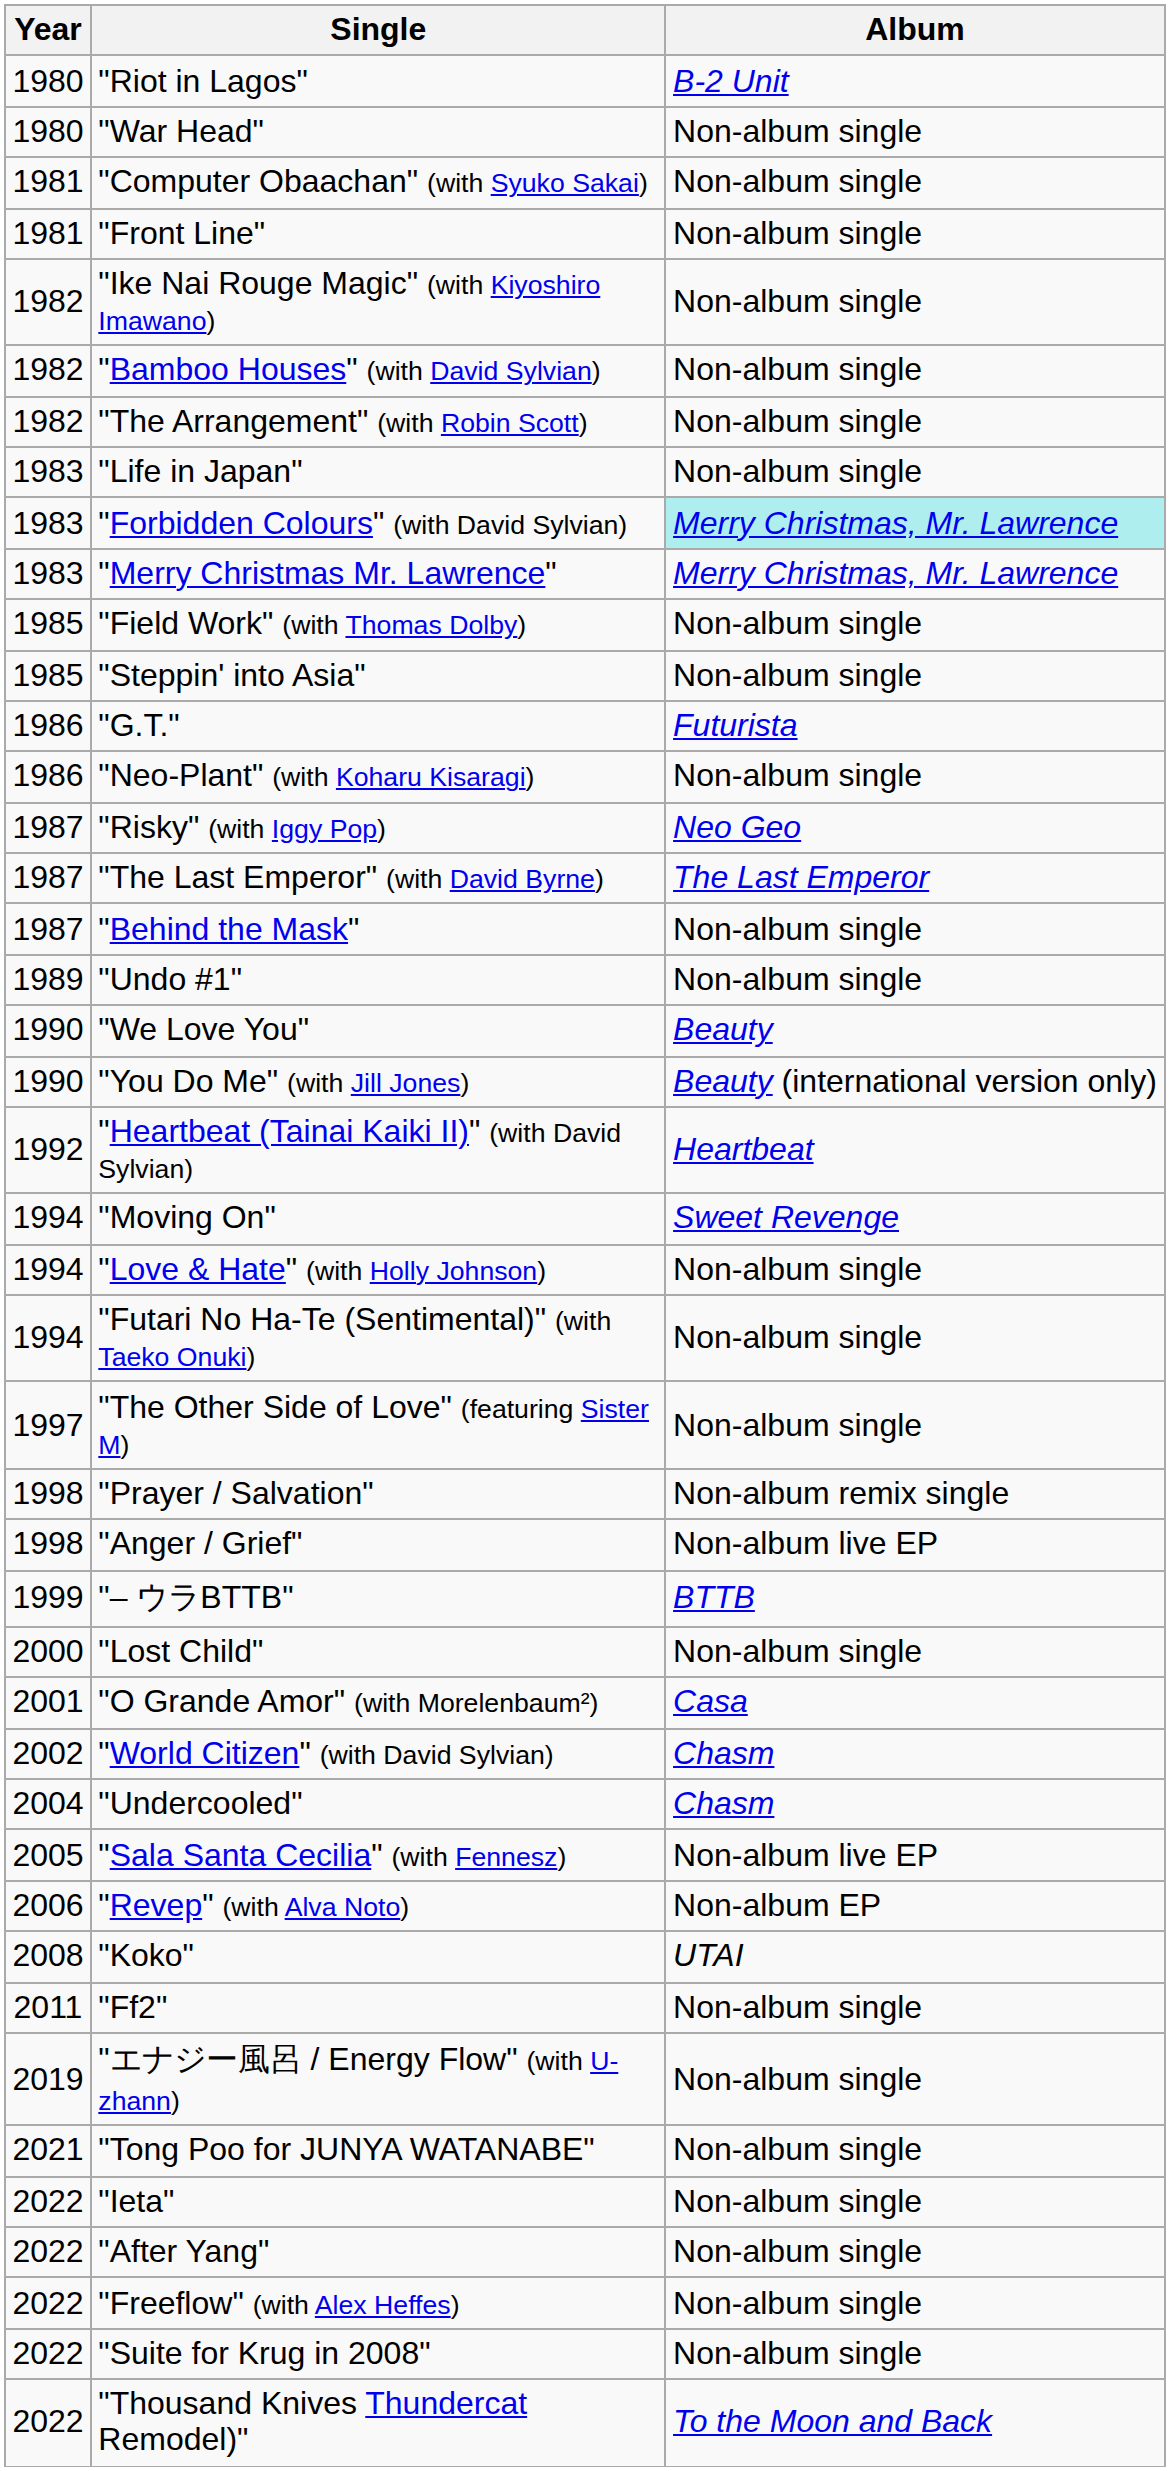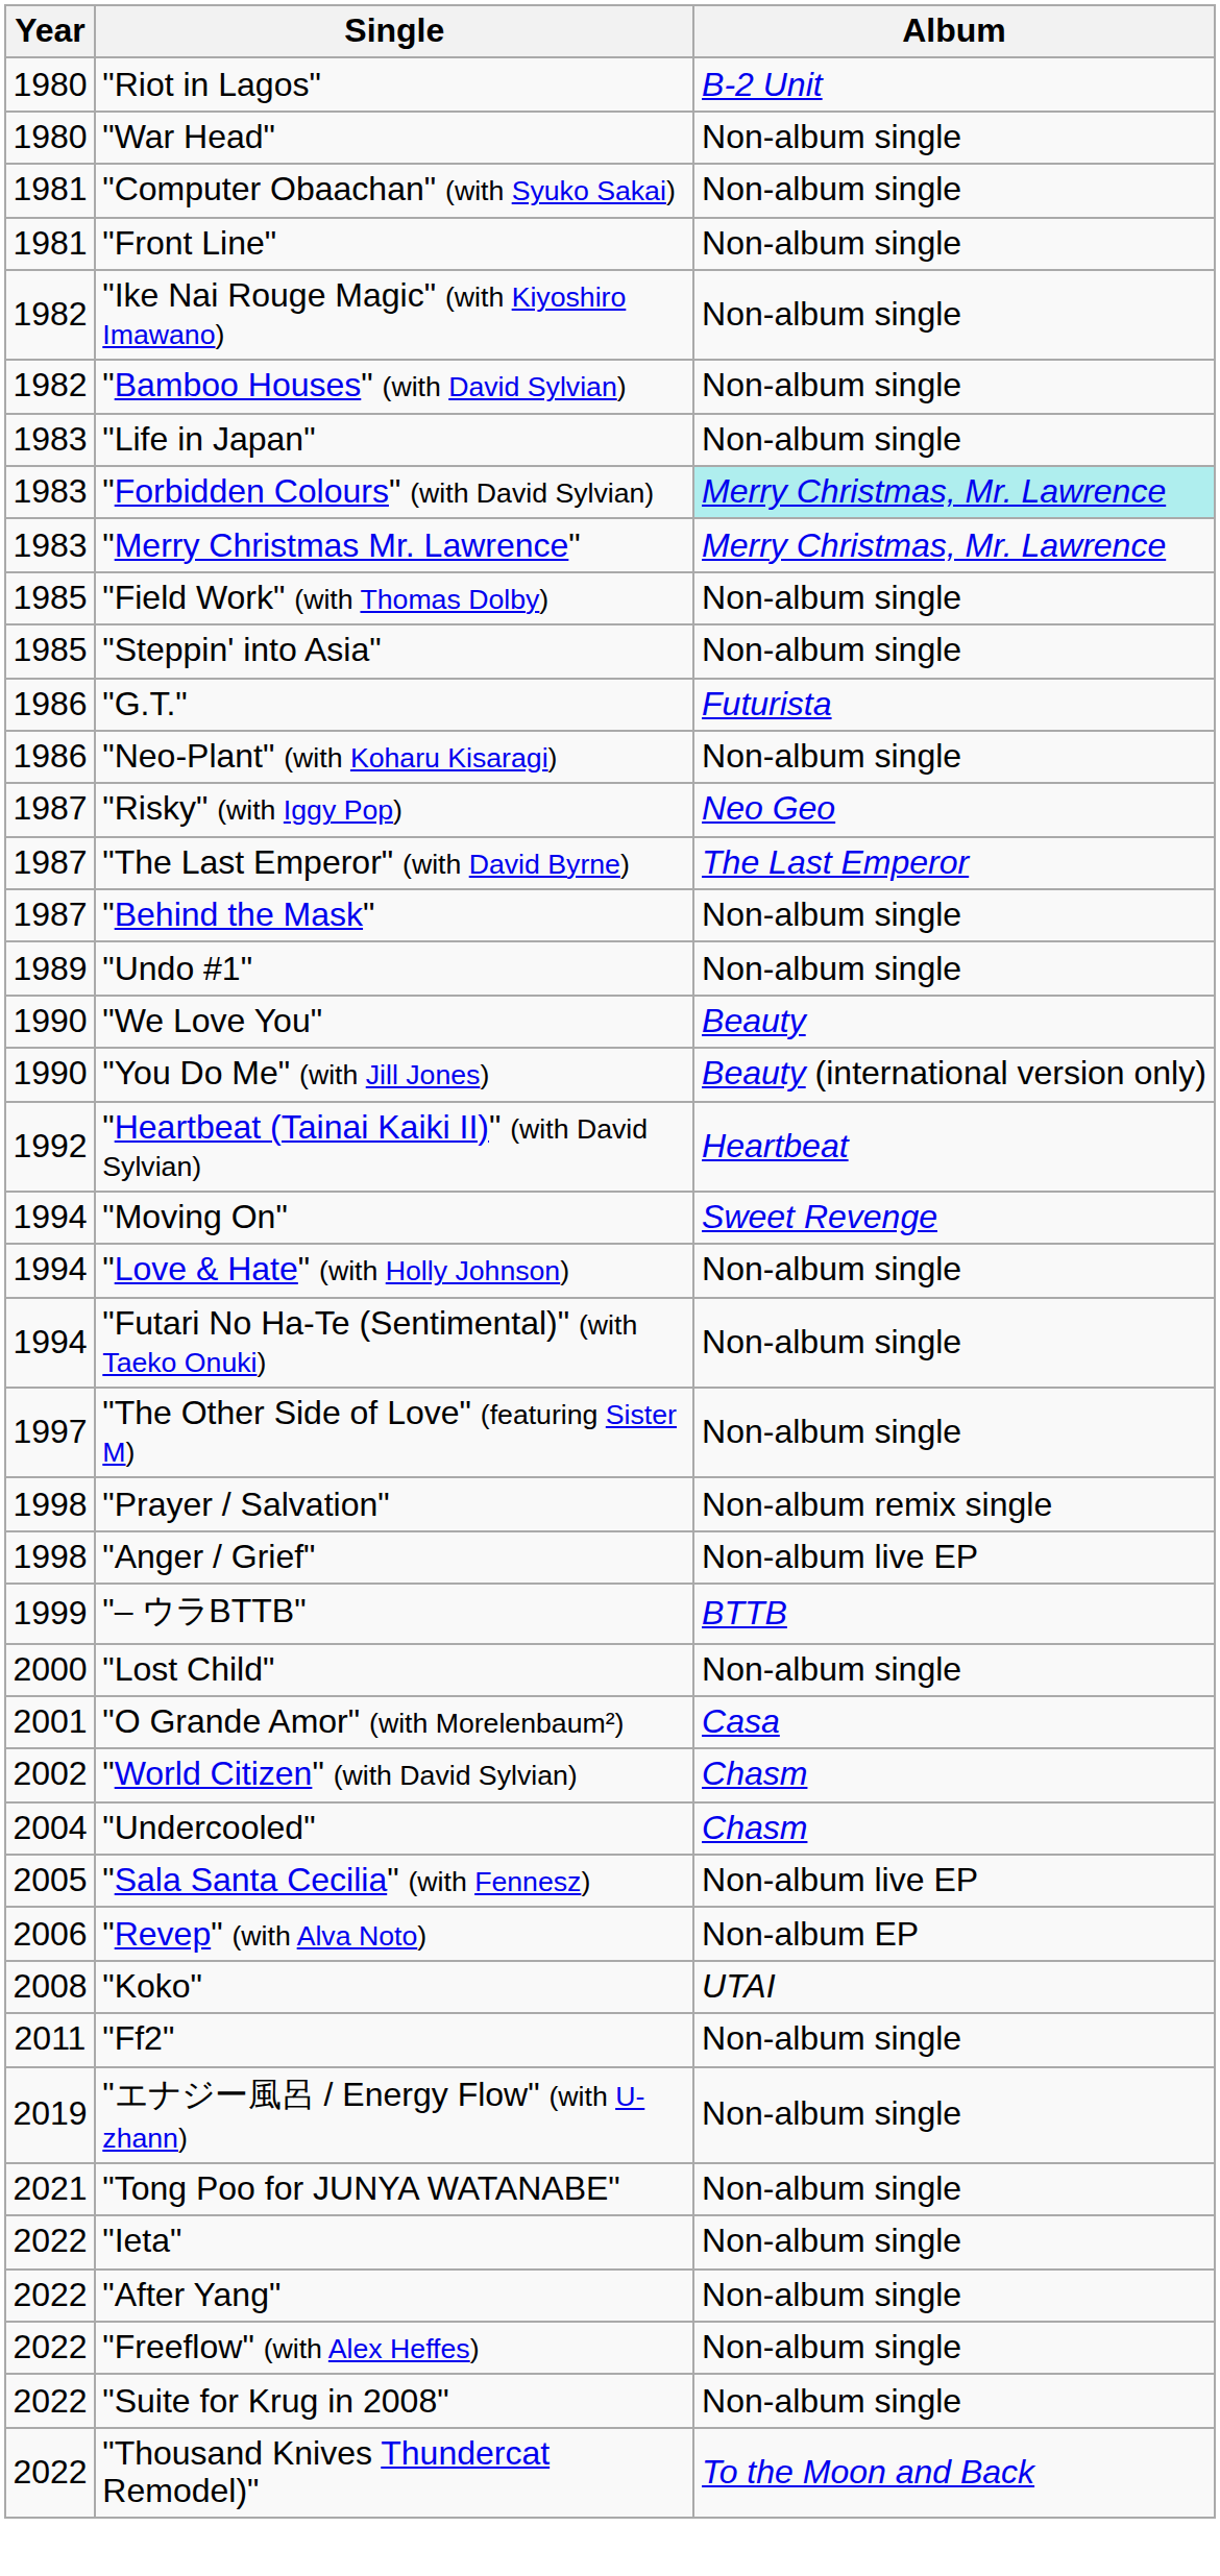- row: 1982 | "The Arrangement" (with Robin Scott) | Non-album single
